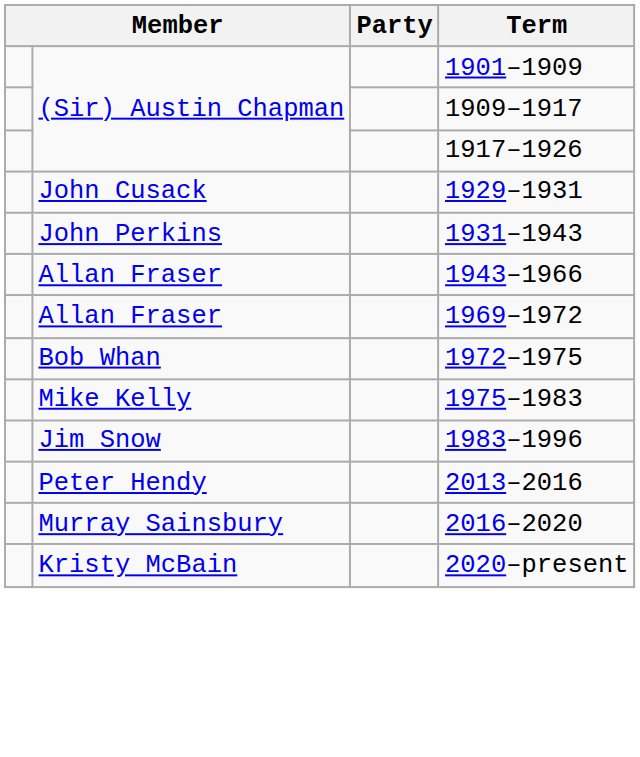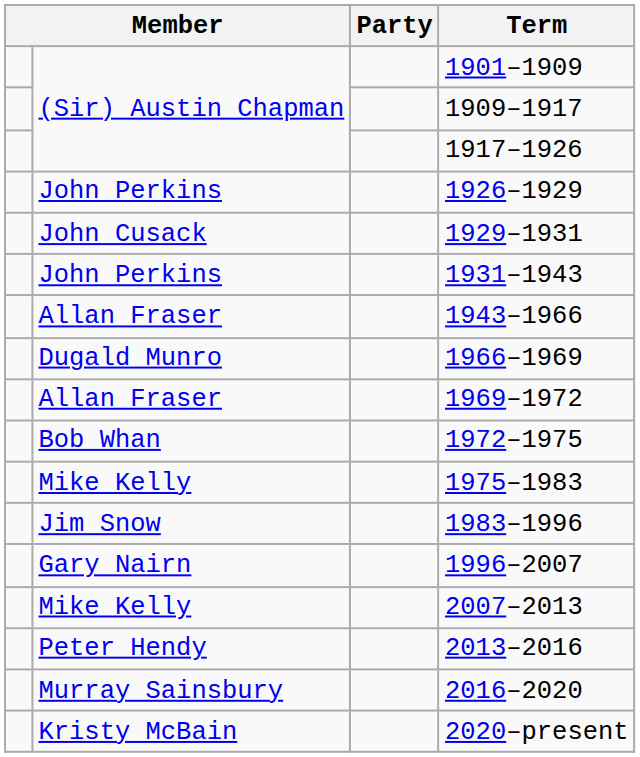+ row: John Perkins | 1926–1929
+ row: Dugald Munro | 1966–1969
+ row: Gary Nairn | 1996–2007
+ row: Mike Kelly | 2007–2013
